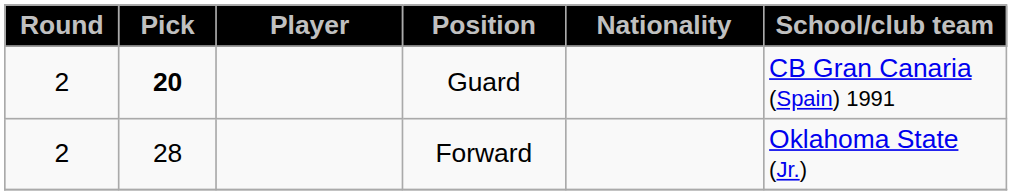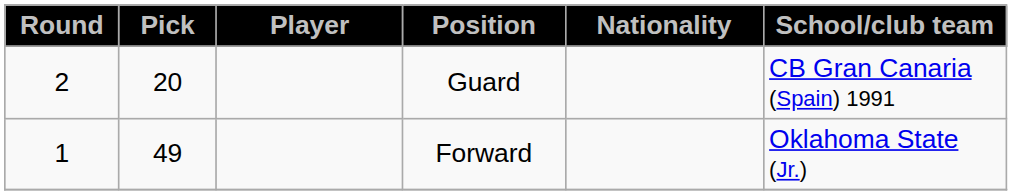Guard | Pick: bold -> normal
Forward | Round: 2 -> 1
Forward | Pick: 28 -> 49
